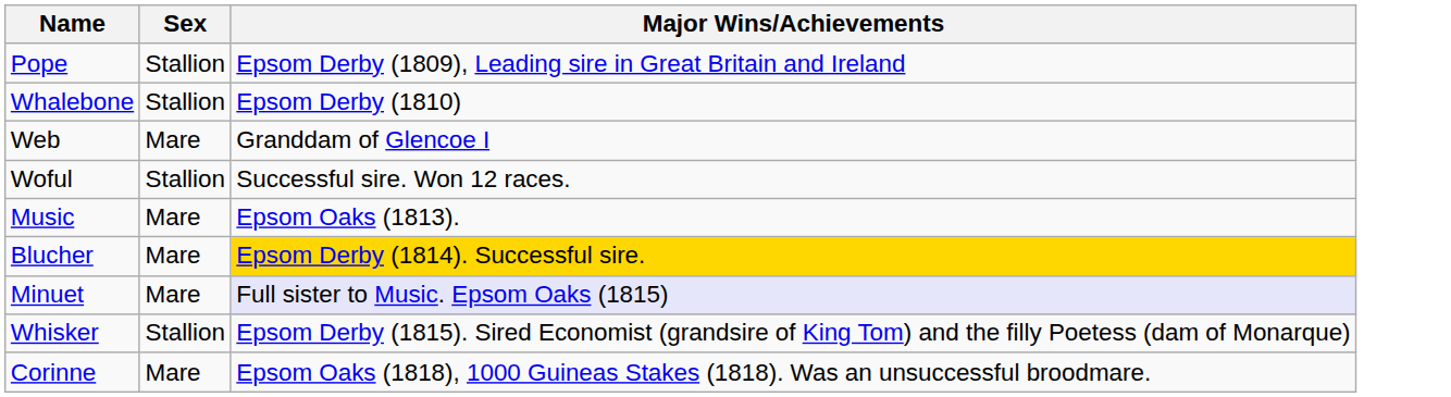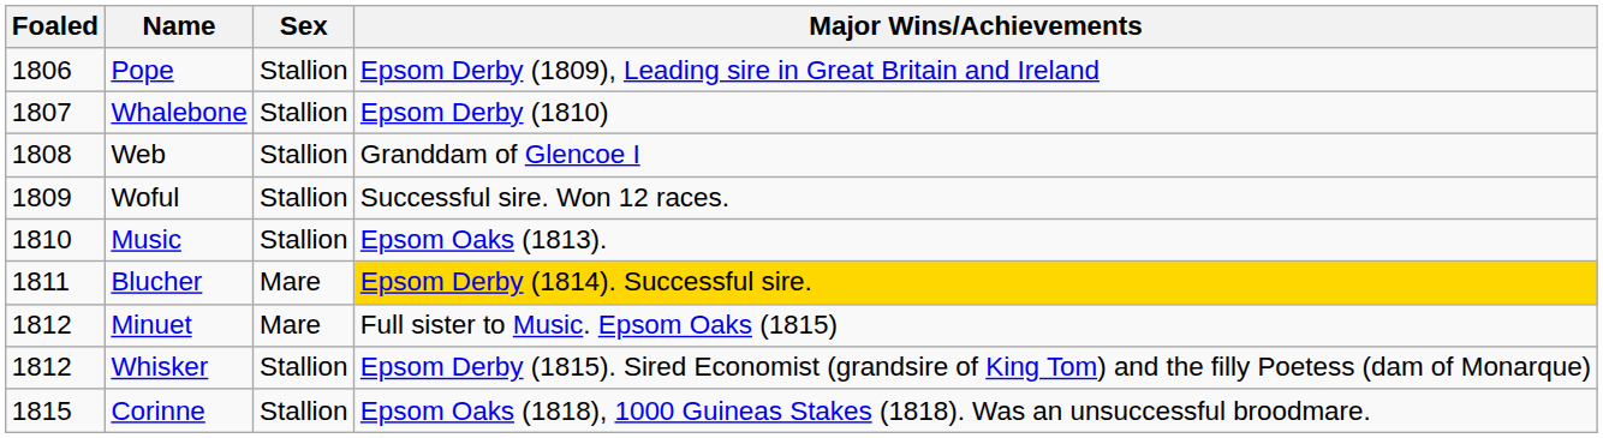+ column: Foaled | 1806 | 1807 | 1808 | 1809 | 1810 | 1811 | 1812 | 1812 | 1815
Web | Sex: Mare -> Stallion
Music | Sex: Mare -> Stallion
Minuet | Major Wins/Achievements: lavender background -> no background
Corinne | Sex: Mare -> Stallion
